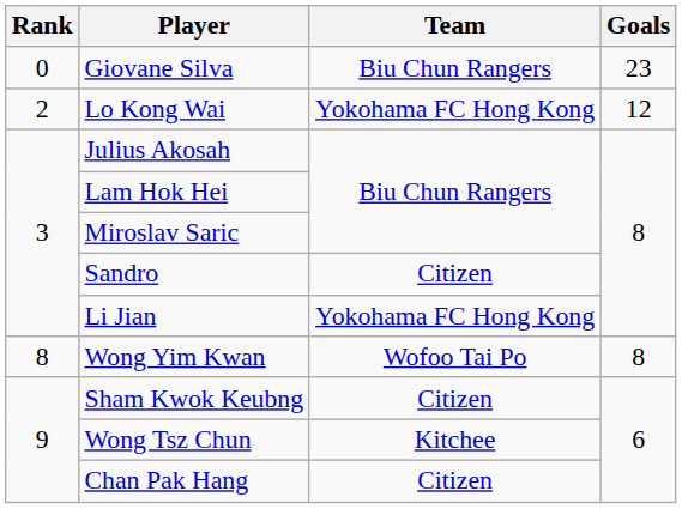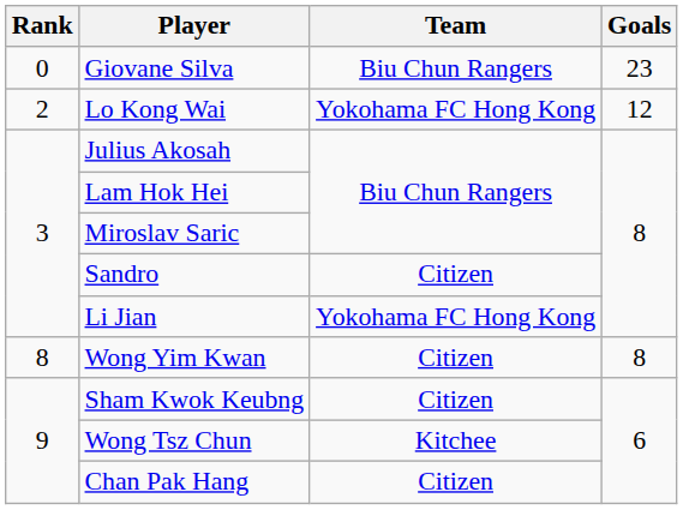Wong Yim Kwan | Team: Wofoo Tai Po -> Citizen
